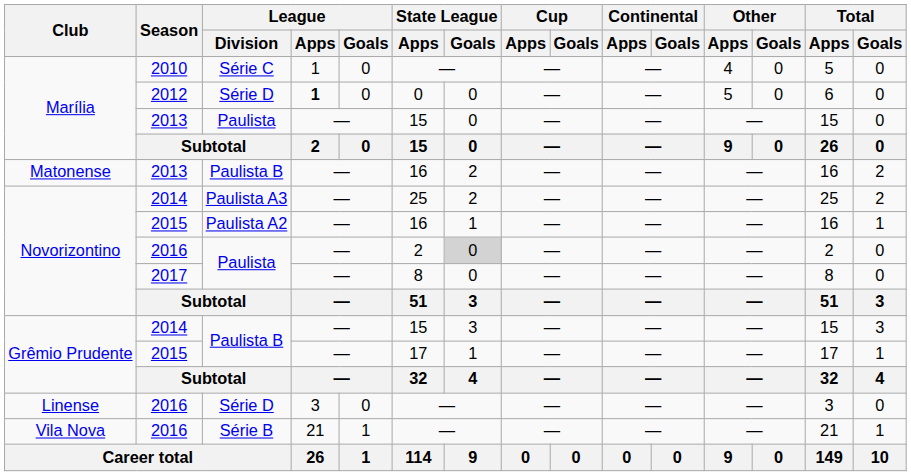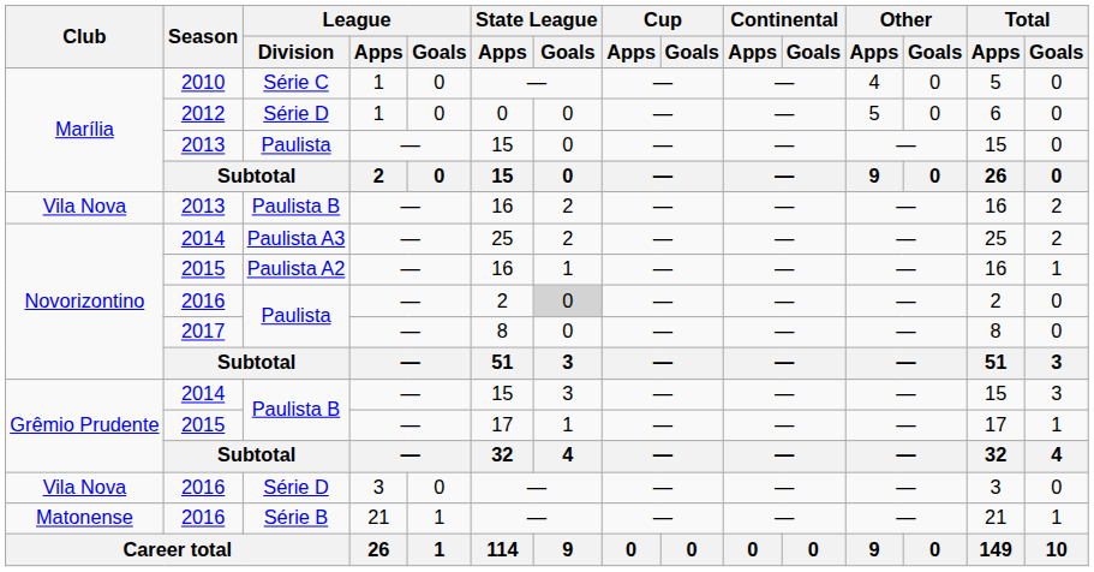2012 | League / Apps: bold -> normal
2013 / Paulista B | Club: Matonense -> Vila Nova
2016 / Série D | Club: Linense -> Vila Nova
2016 / Série B | Club: Vila Nova -> Matonense
